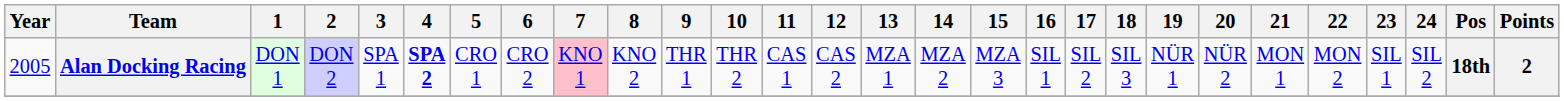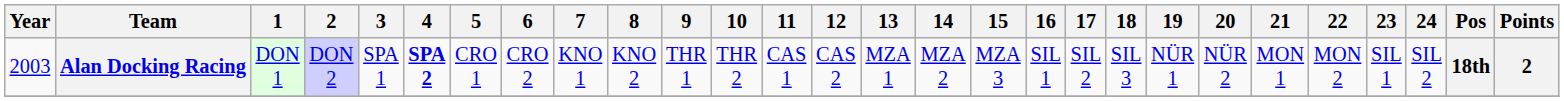Alan Docking Racing | Year: 2005 -> 2003
Alan Docking Racing | 7: pink background -> no background
